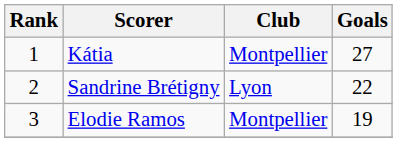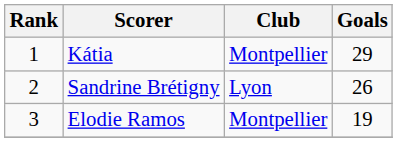Kátia | Goals: 27 -> 29
Sandrine Brétigny | Goals: 22 -> 26
